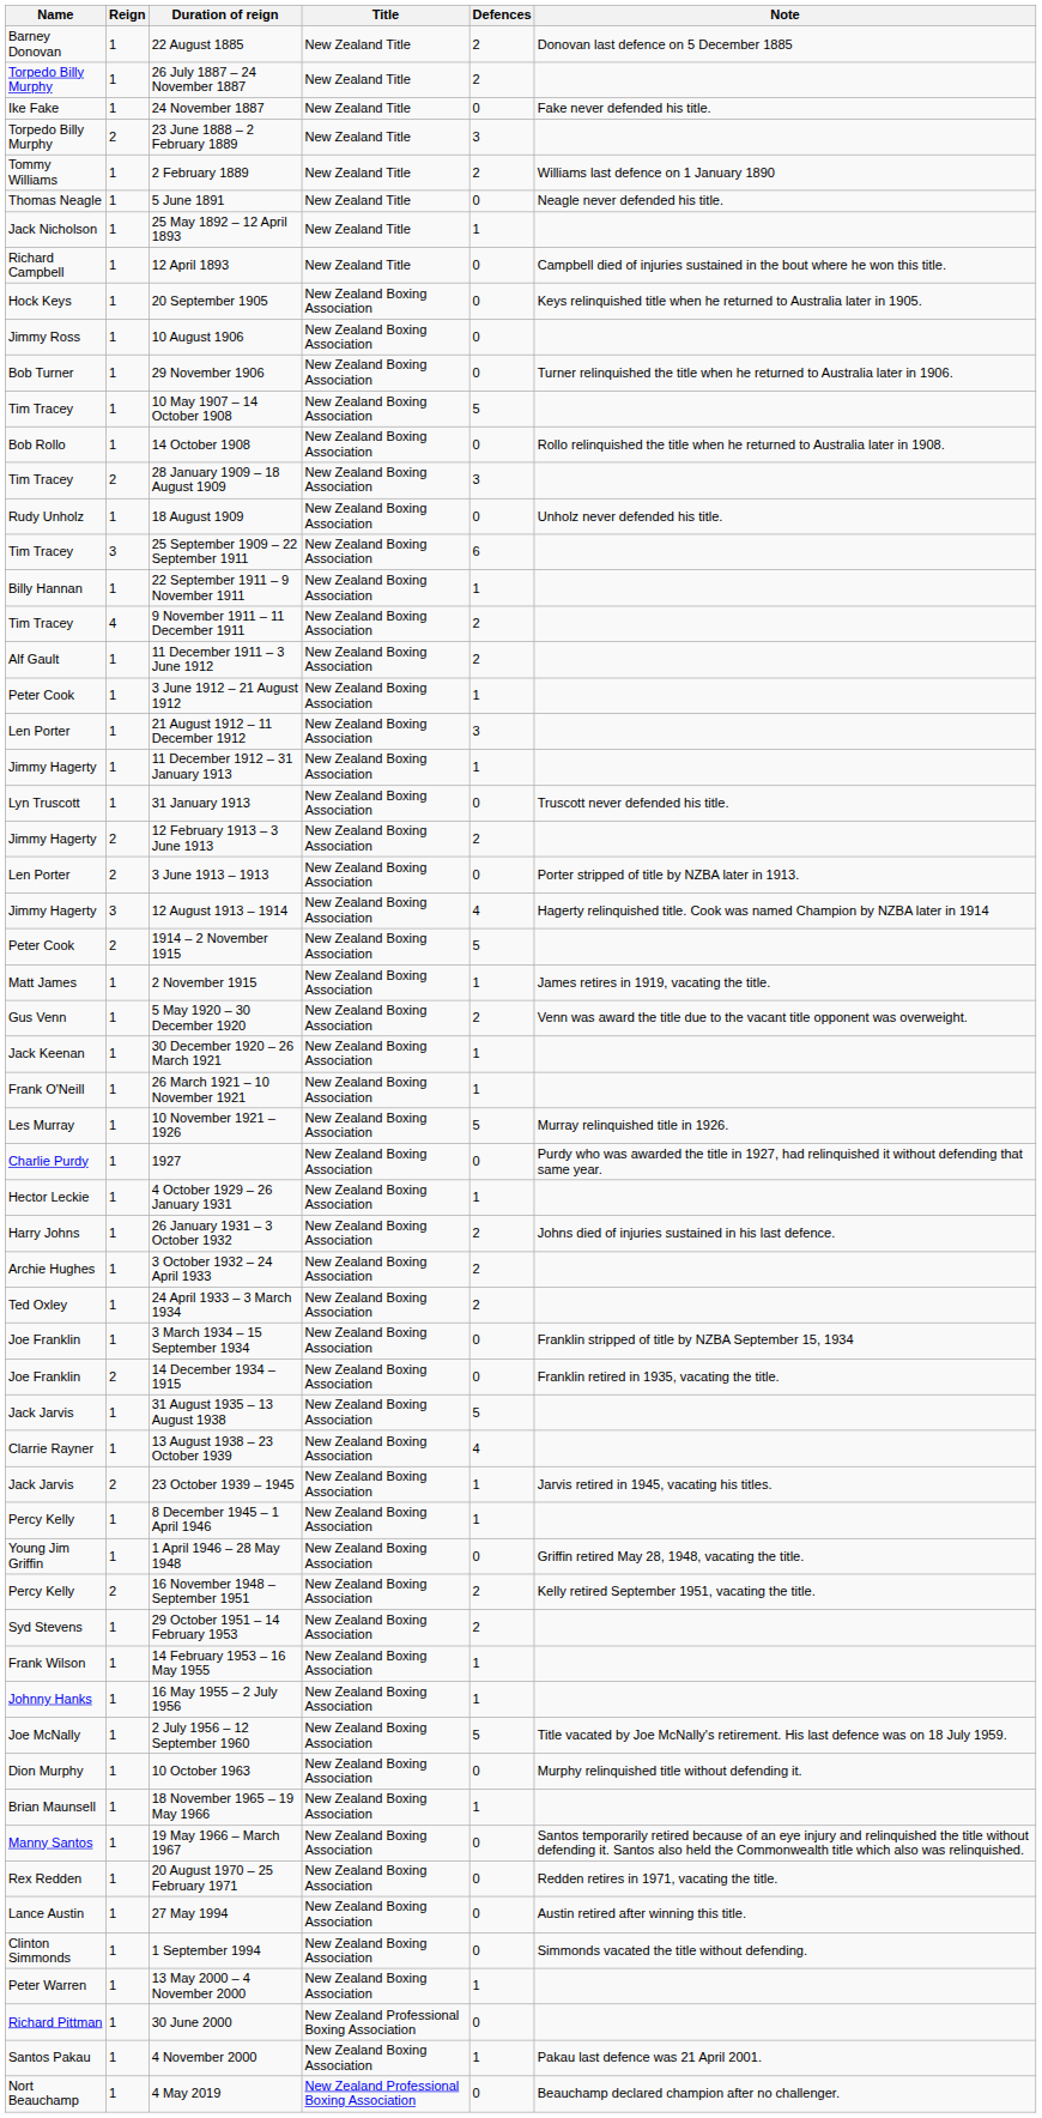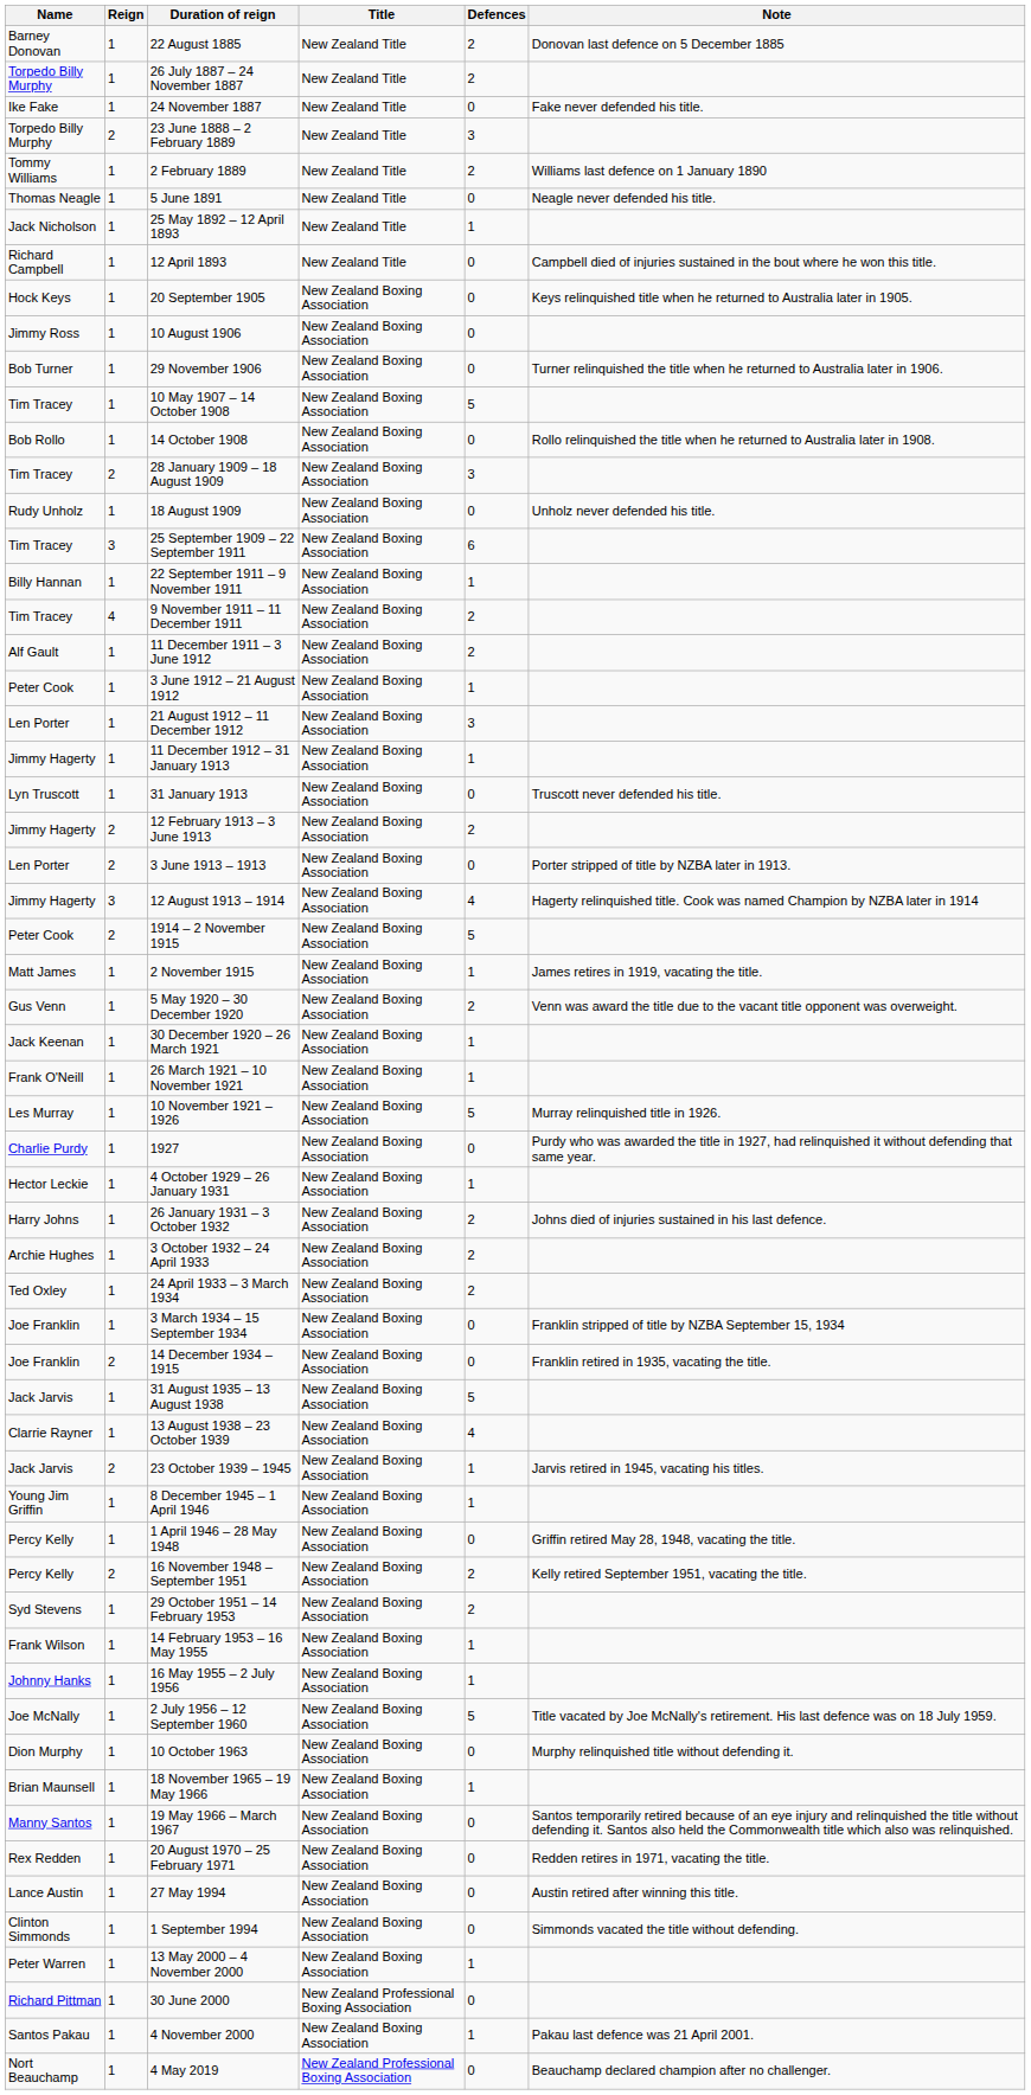8 December 1945 – 1 April 1946 | Name: Percy Kelly -> Young Jim Griffin
1 April 1946 – 28 May 1948 | Name: Young Jim Griffin -> Percy Kelly
